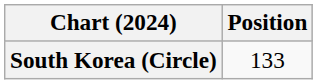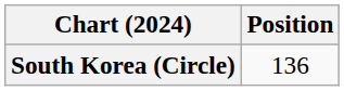South Korea (Circle) | Position: 133 -> 136
